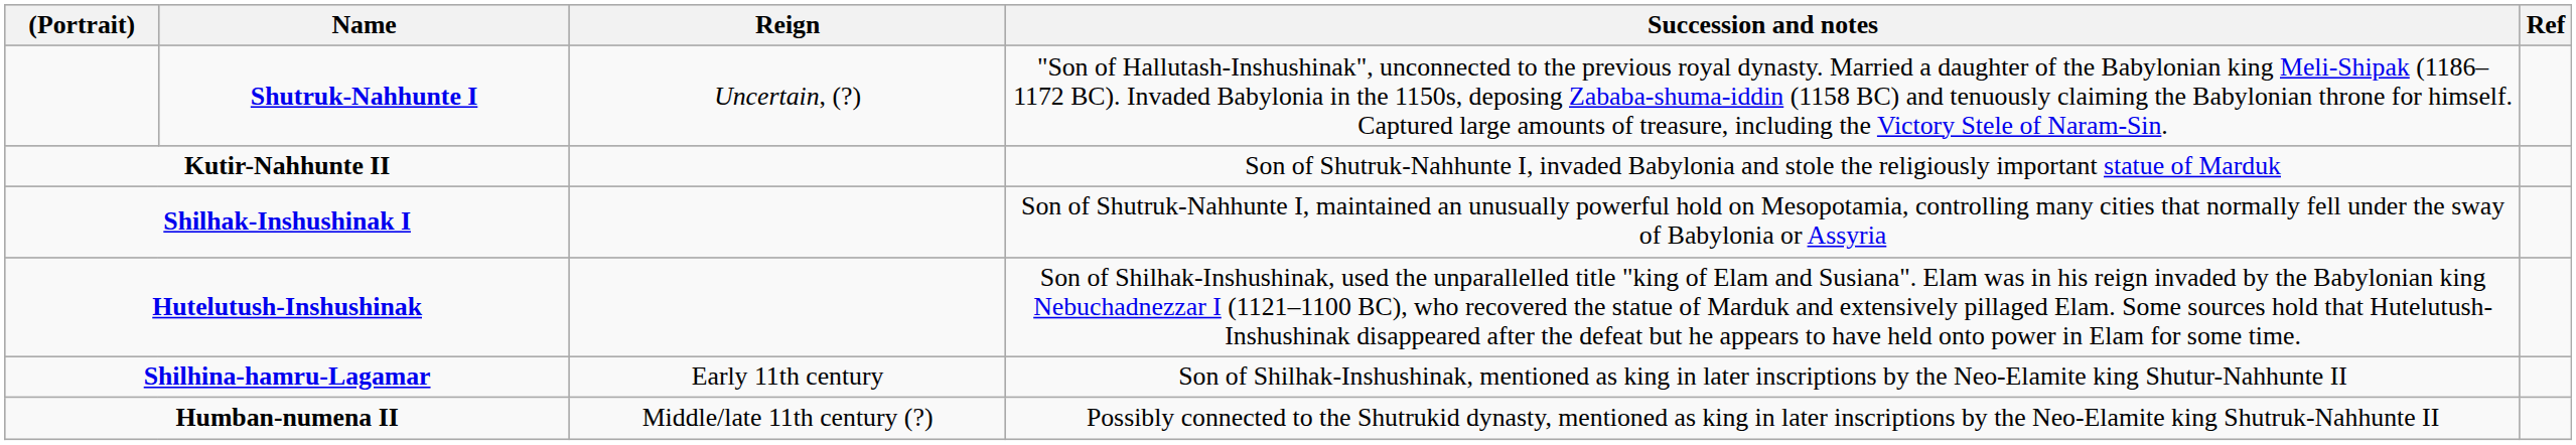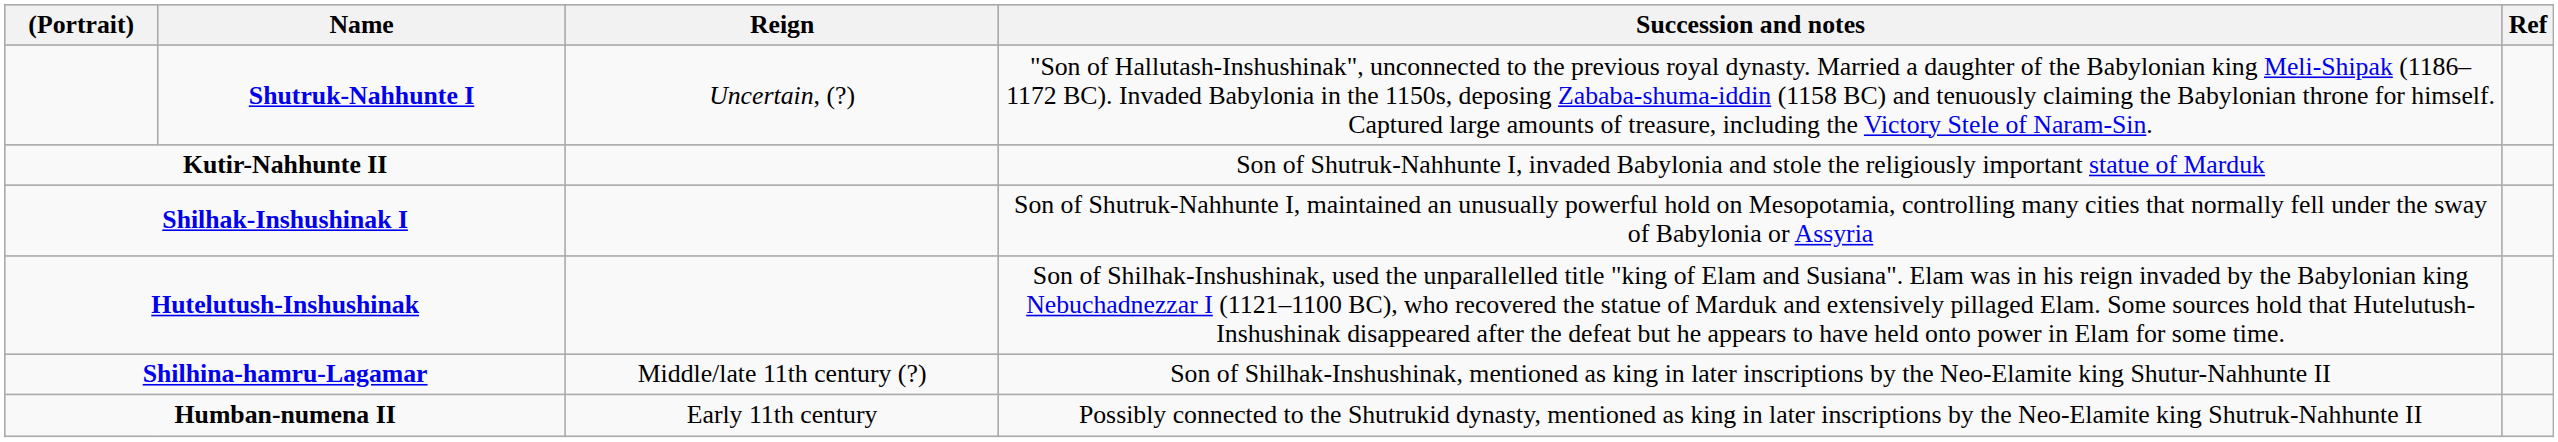Shilhina-hamru-Lagamar | Reign: Early 11th century -> Middle/late 11th century (?)
Humban-numena II | Reign: Middle/late 11th century (?) -> Early 11th century
